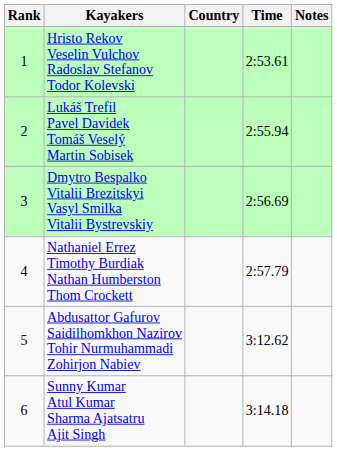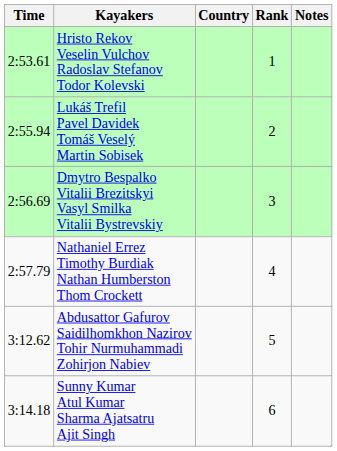columns swapped: Rank <-> Time
